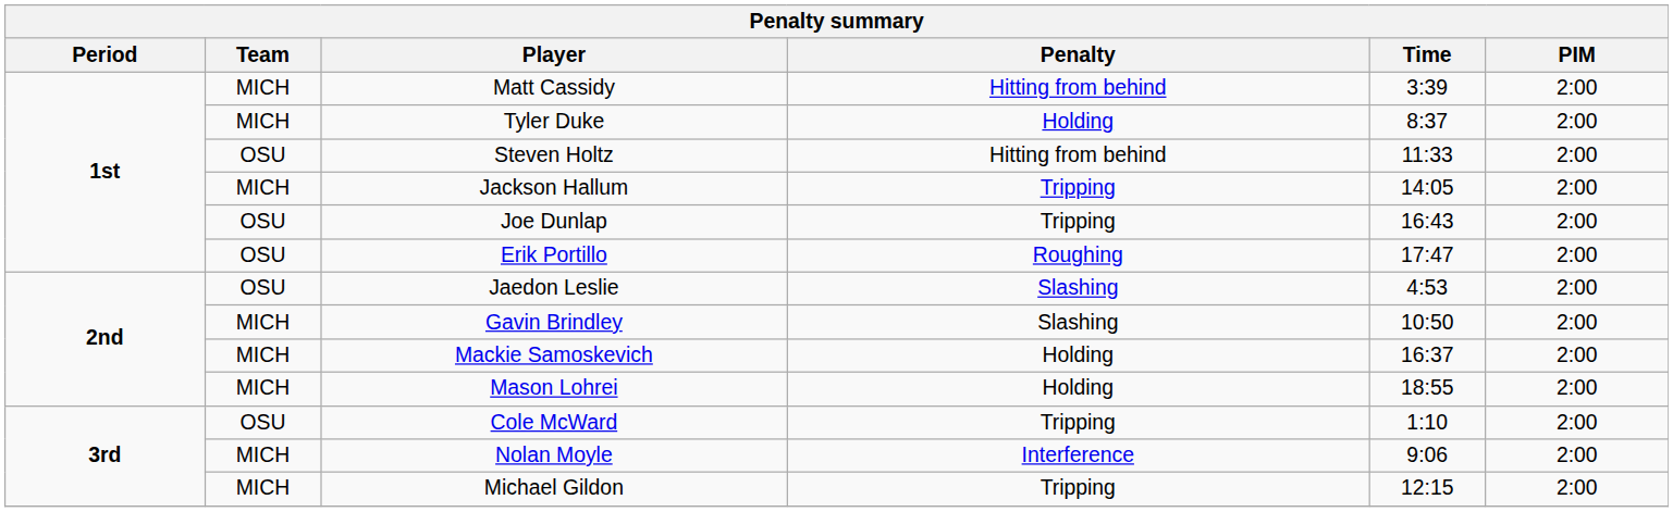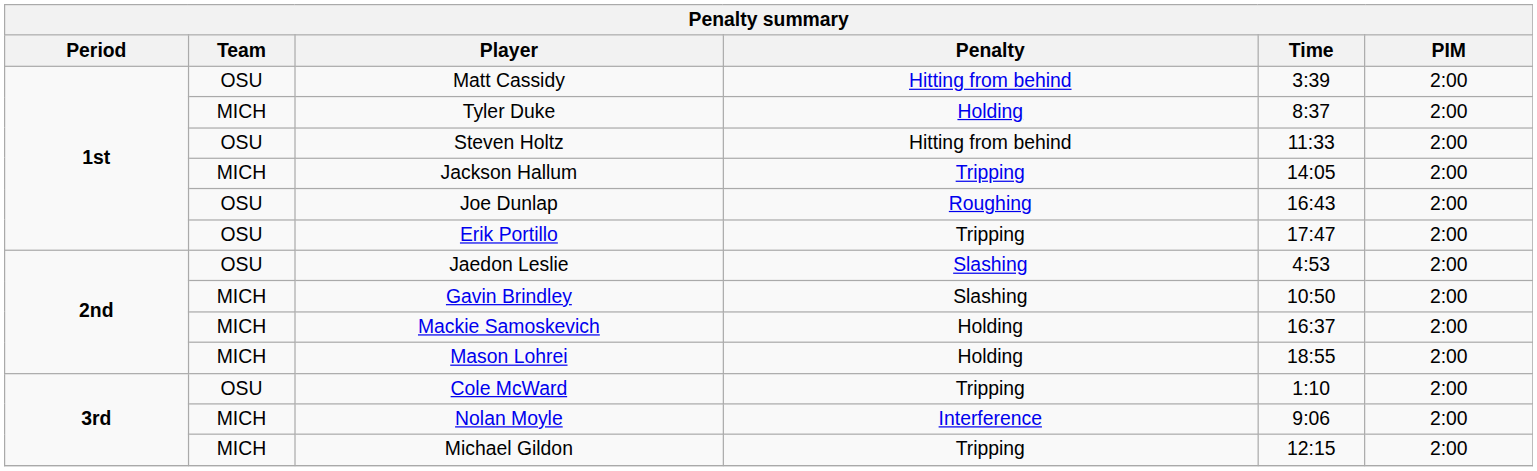Matt Cassidy | Team: MICH -> OSU
Joe Dunlap | Penalty: Tripping -> Roughing
Erik Portillo | Penalty: Roughing -> Tripping
